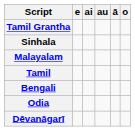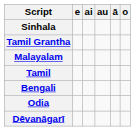rows swapped: Sinhala <-> Tamil Grantha
